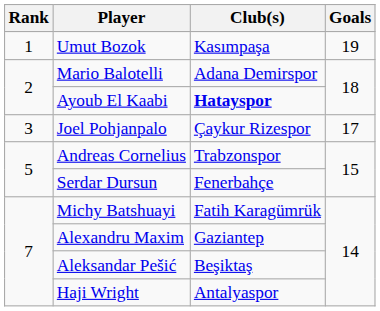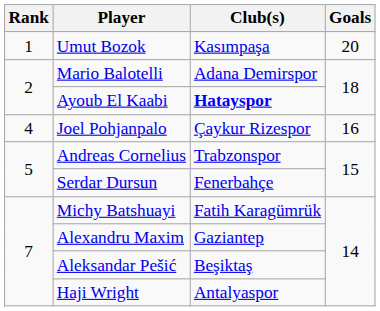Umut Bozok | Goals: 19 -> 20
Joel Pohjanpalo | Rank: 3 -> 4
Joel Pohjanpalo | Goals: 17 -> 16
